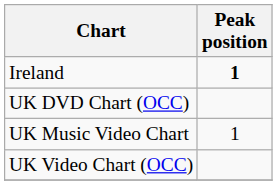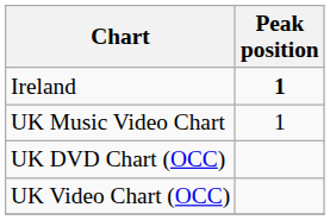rows swapped: UK Music Video Chart <-> UK DVD Chart (OCC)
